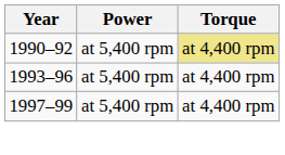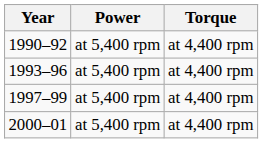1990–92 | Torque: khaki background -> no background
+ row: 2000–01 | at 5,400 rpm | at 4,400 rpm
